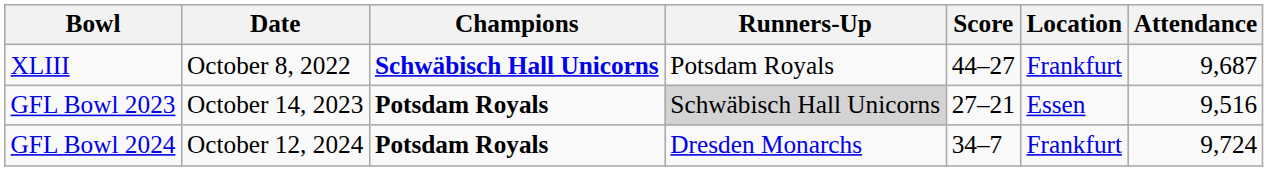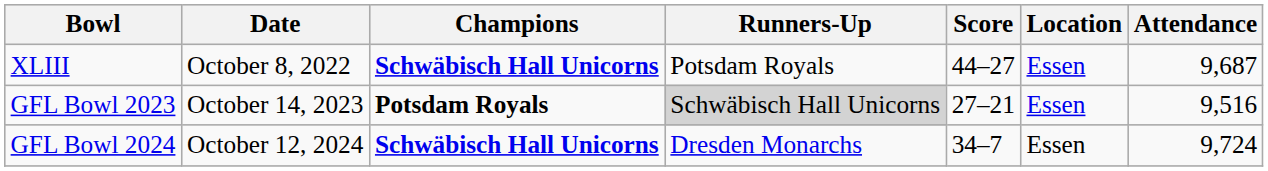XLIII | Location: Frankfurt -> Essen
GFL Bowl 2024 | Champions: Potsdam Royals -> Schwäbisch Hall Unicorns
GFL Bowl 2024 | Location: Frankfurt -> Essen
